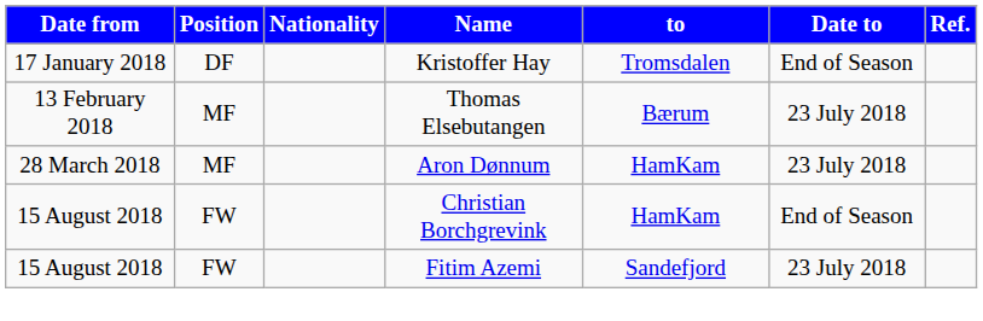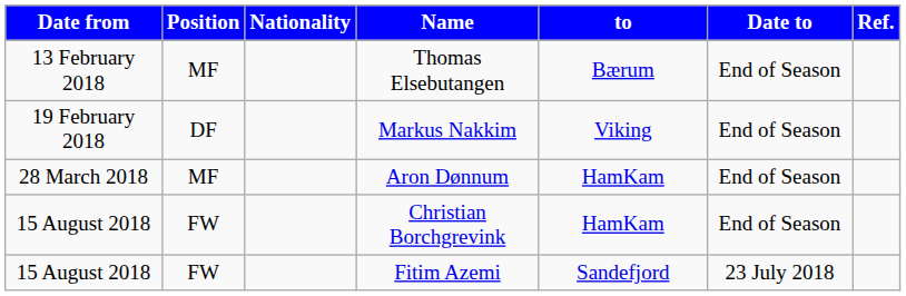- row: 17 January 2018 | DF | Kristoffer Hay | Tromsdalen | End of Season
Thomas Elsebutangen | Date to: 23 July 2018 -> End of Season
+ row: 19 February 2018 | DF | Markus Nakkim | Viking | End of Season
Aron Dønnum | Date to: 23 July 2018 -> End of Season
